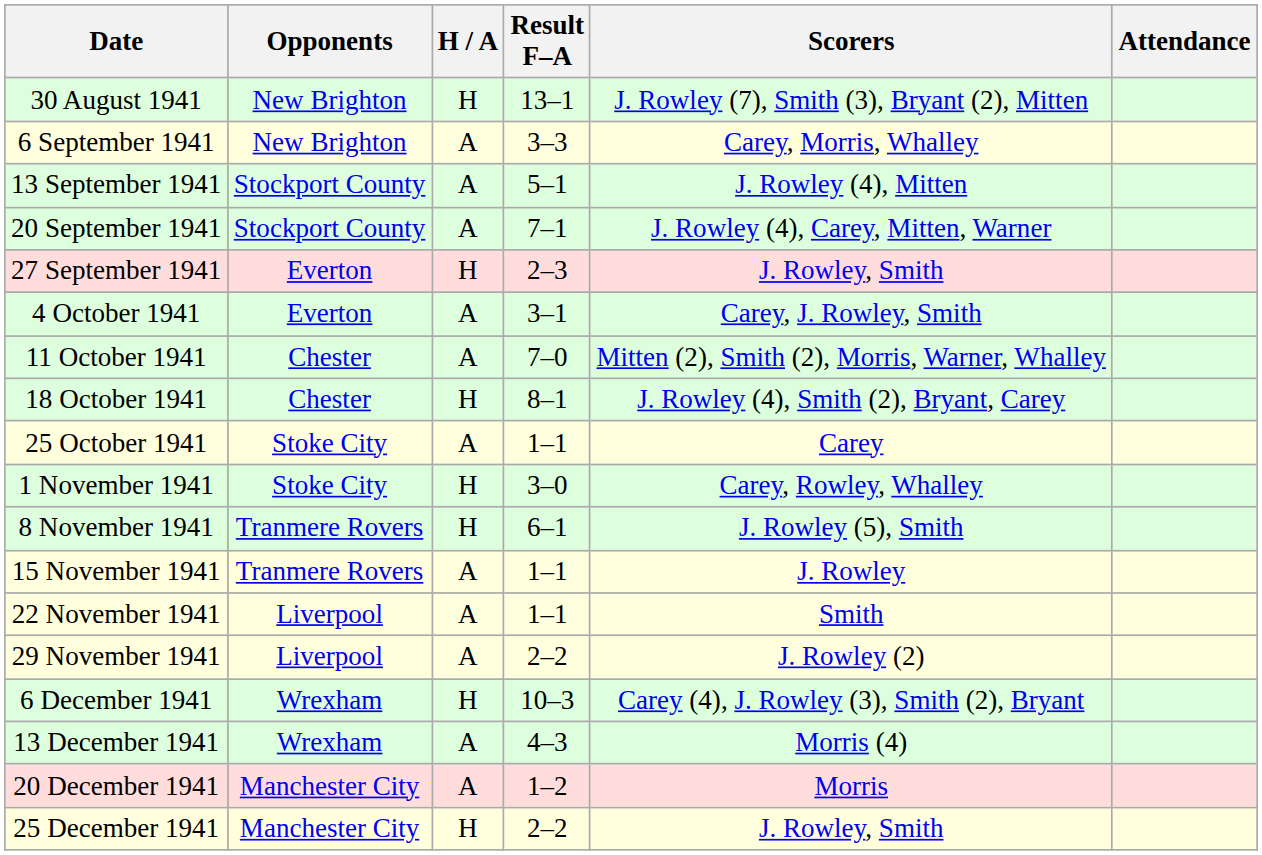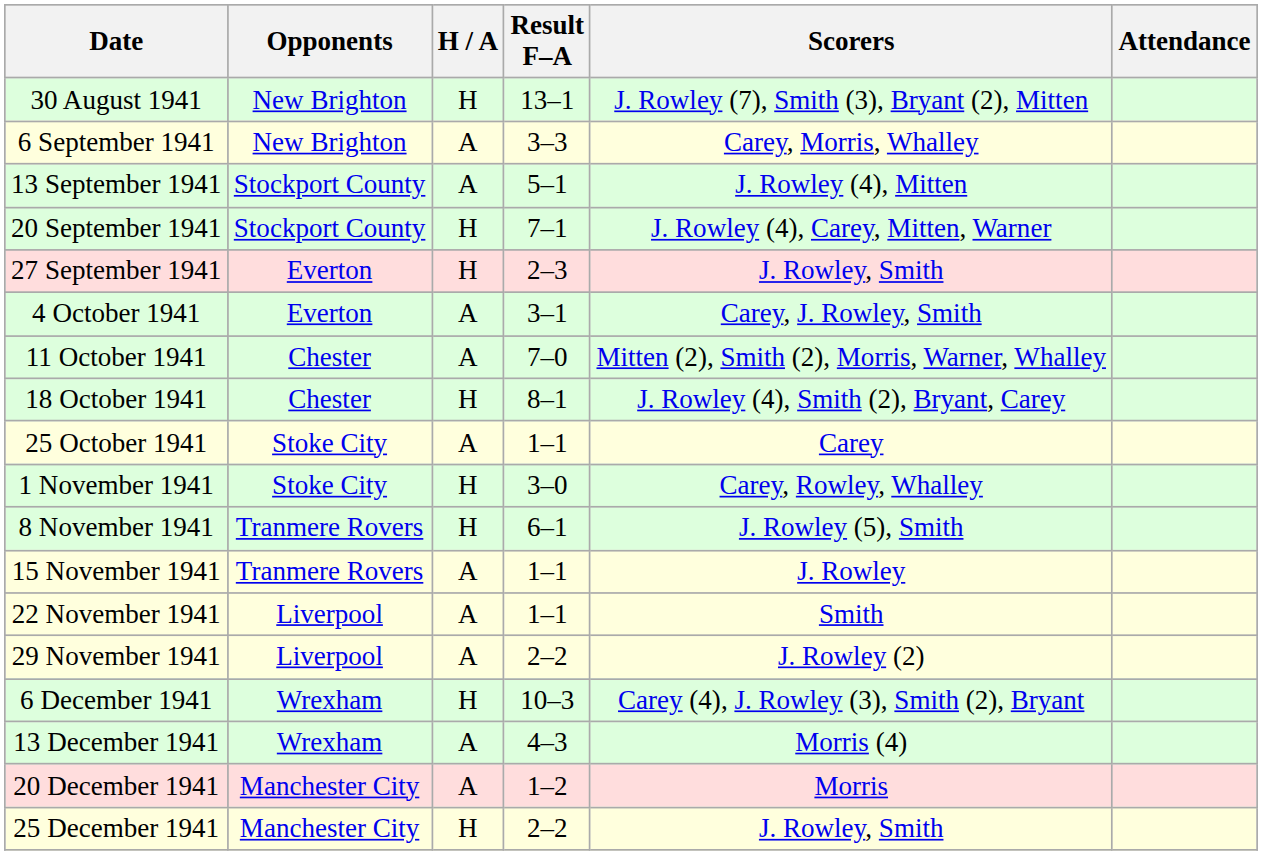20 September 1941 | H / A: A -> H
